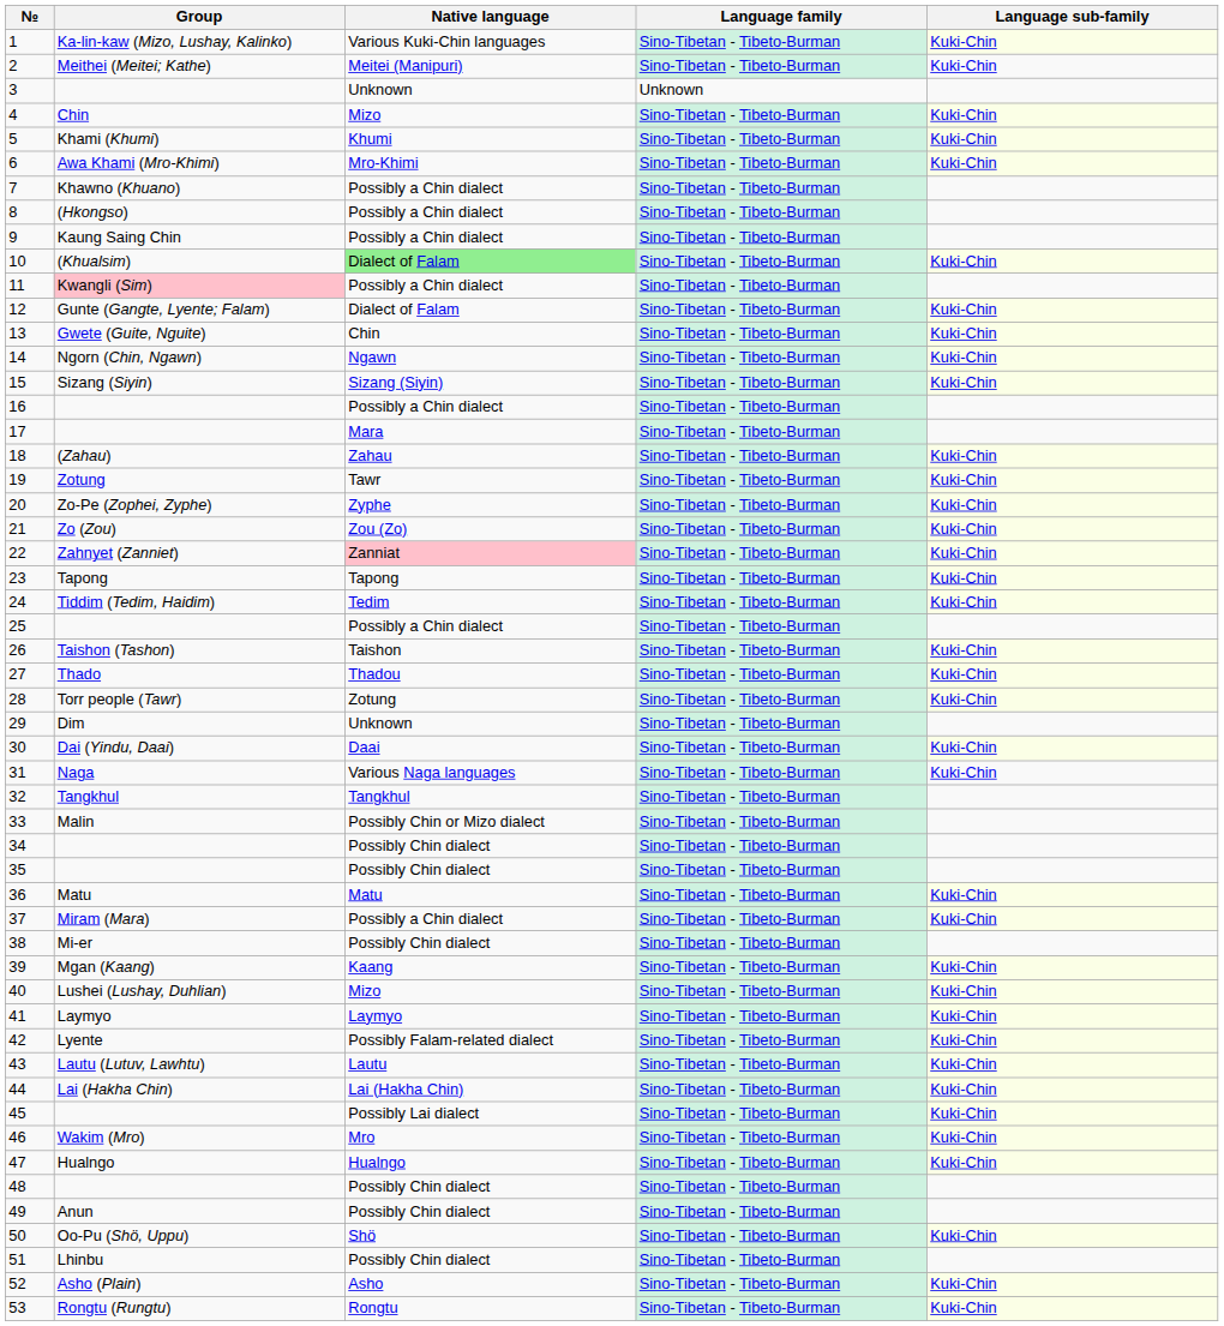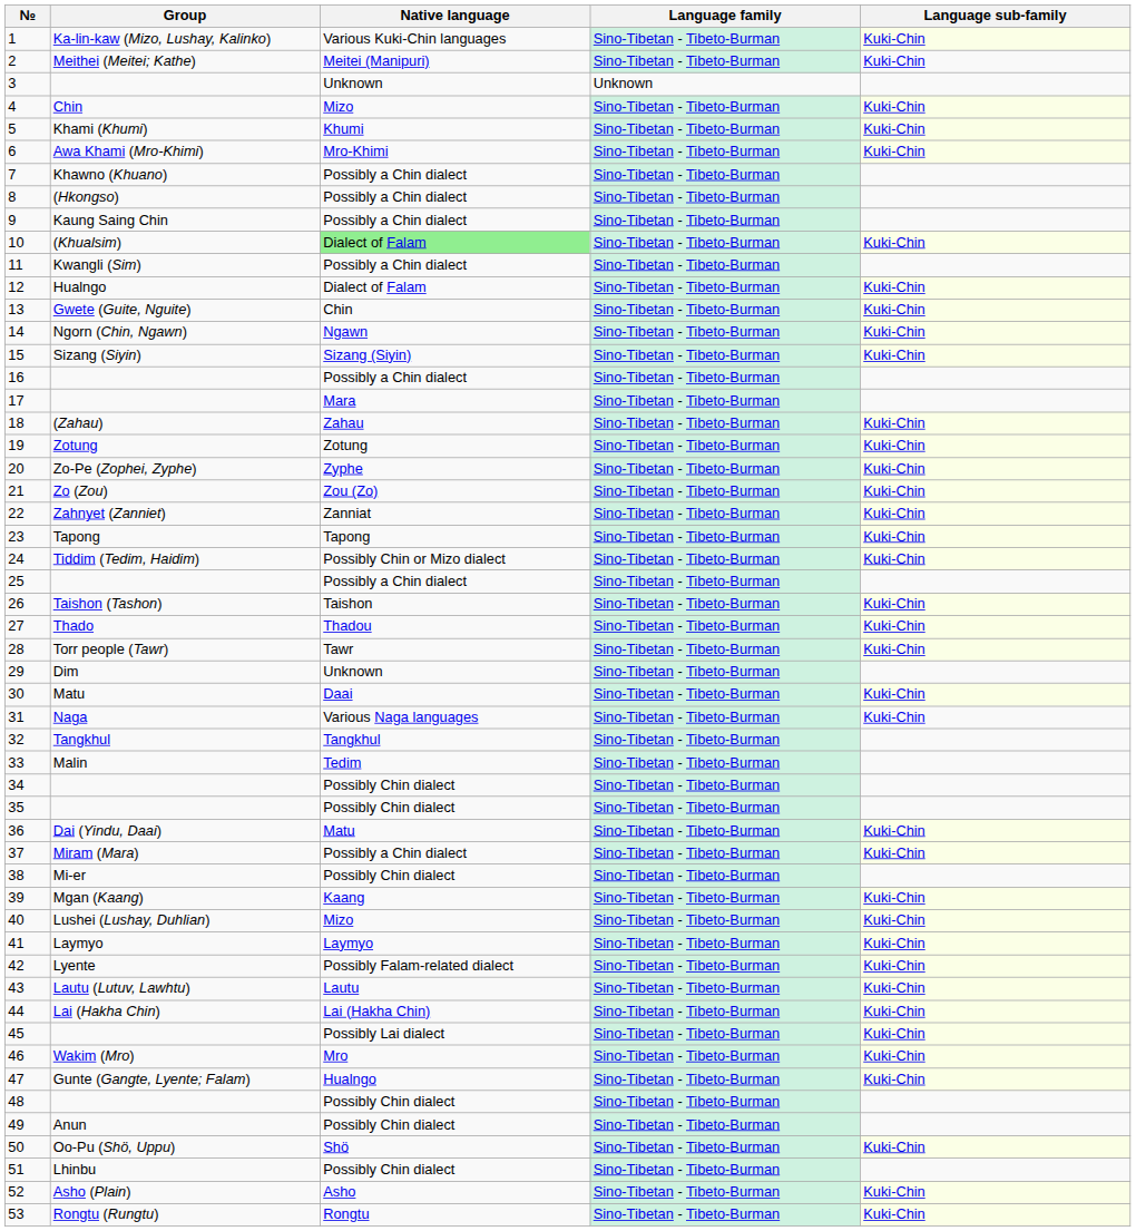11 | Group: pink background -> no background
12 | Group: Gunte (Gangte, Lyente; Falam) -> Hualngo
19 | Native language: Tawr -> Zotung
22 | Native language: pink background -> no background
24 | Native language: Tedim -> Possibly Chin or Mizo dialect
28 | Native language: Zotung -> Tawr
30 | Group: Dai (Yindu, Daai) -> Matu
33 | Native language: Possibly Chin or Mizo dialect -> Tedim
36 | Group: Matu -> Dai (Yindu, Daai)
47 | Group: Hualngo -> Gunte (Gangte, Lyente; Falam)
